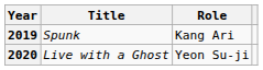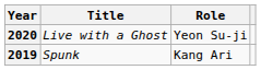rows swapped: 2019 <-> 2020
